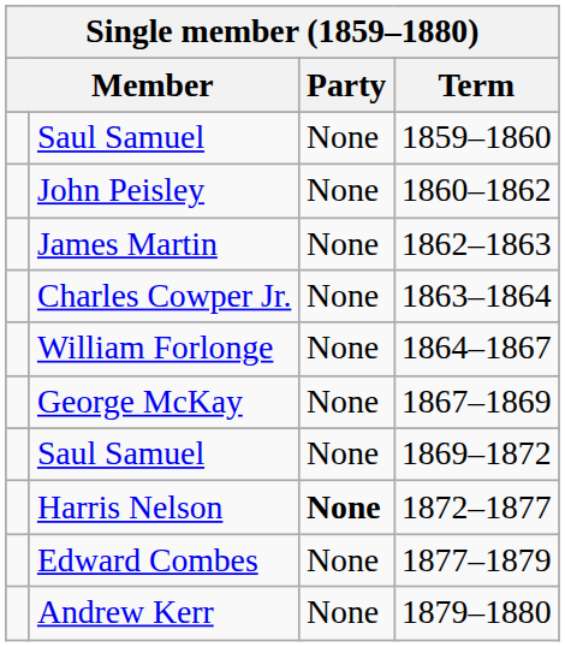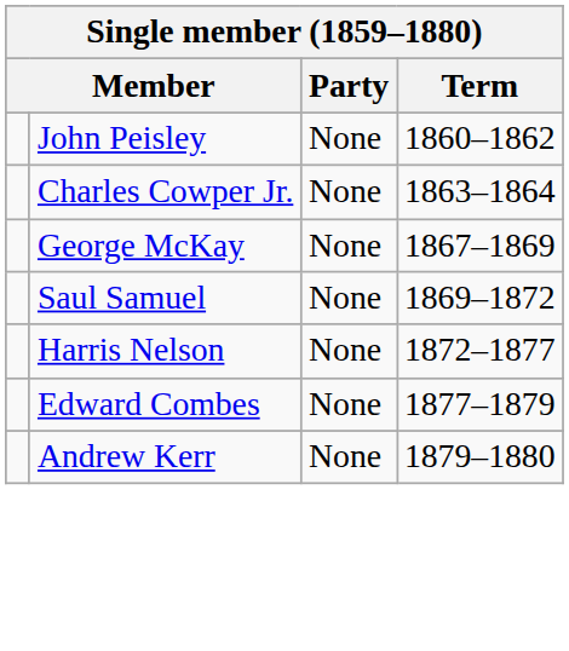- row: Saul Samuel | None | 1859–1860
- row: James Martin | None | 1862–1863
- row: William Forlonge | None | 1864–1867
Harris Nelson | Party: bold -> normal
